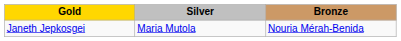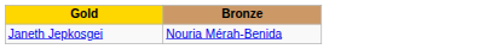- column: Silver | Maria Mutola
